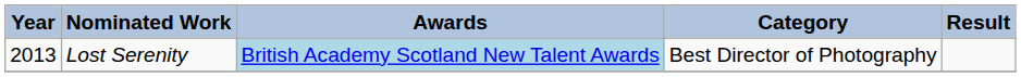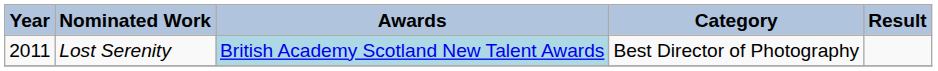Lost Serenity | Year: 2013 -> 2011
